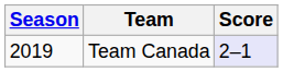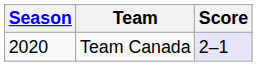Team Canada | Season: 2019 -> 2020
